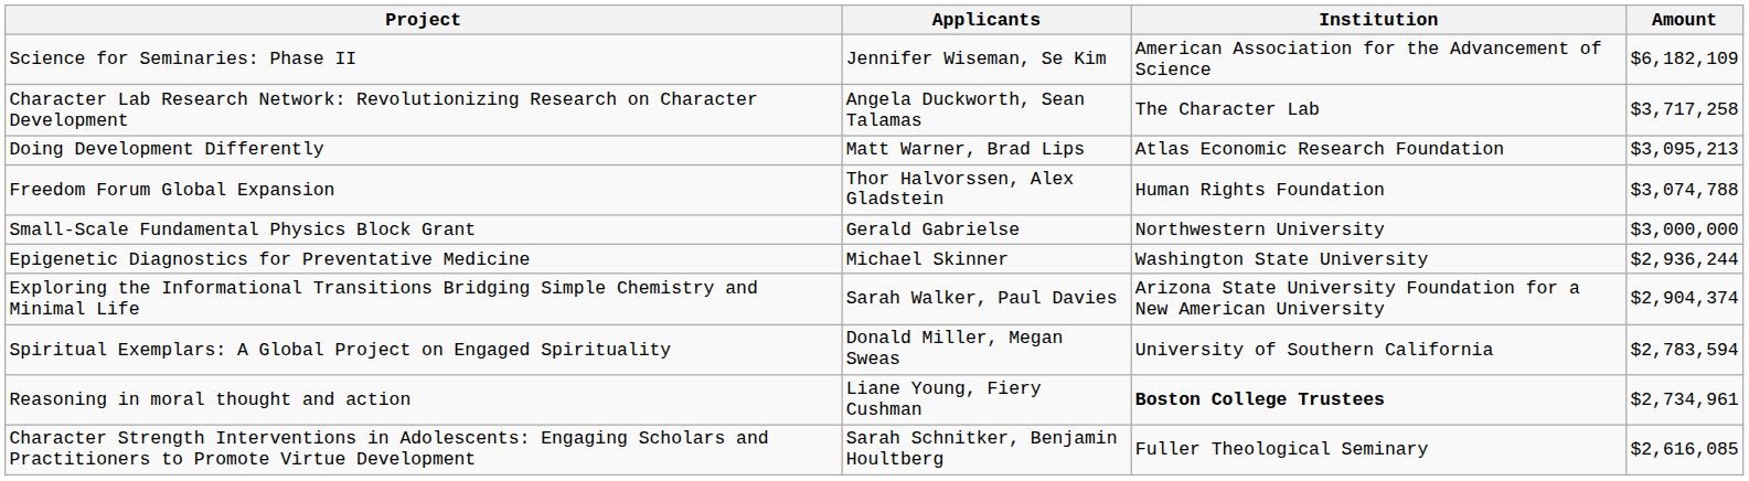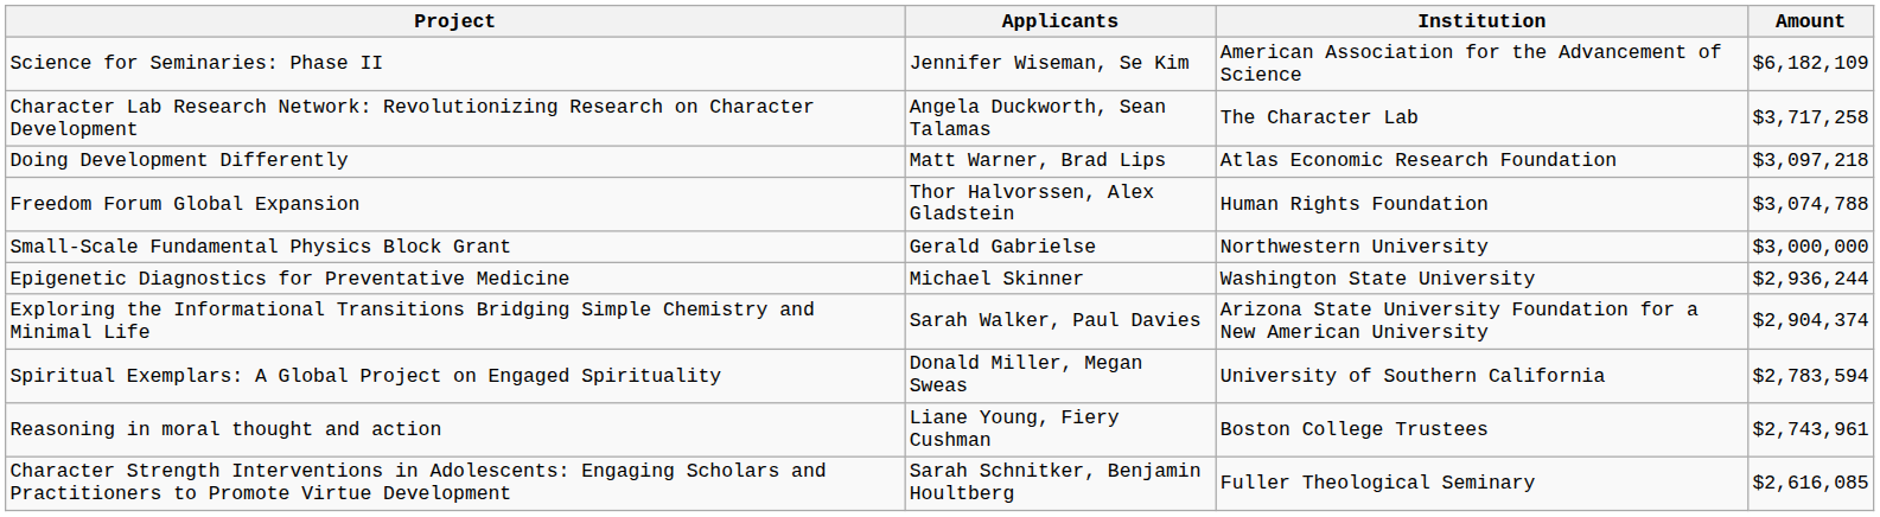Doing Development Differently | Amount: $3,095,213 -> $3,097,218
Reasoning in moral thought and action | Institution: bold -> normal
Reasoning in moral thought and action | Amount: $2,734,961 -> $2,743,961
